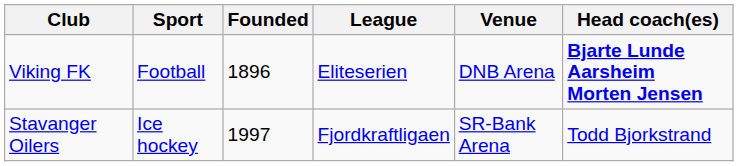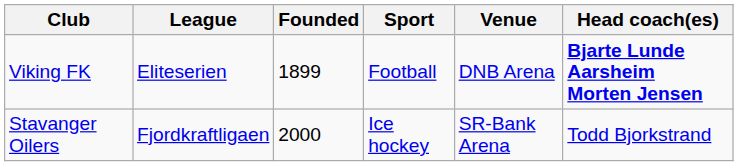columns swapped: Sport <-> League
Viking FK | Founded: 1896 -> 1899
Stavanger Oilers | Founded: 1997 -> 2000
